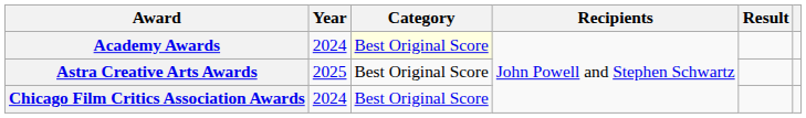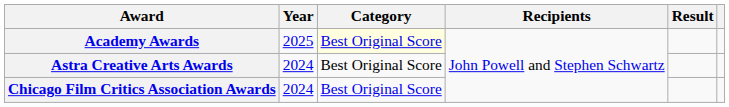Academy Awards | Year: 2024 -> 2025
Astra Creative Arts Awards | Year: 2025 -> 2024
